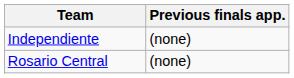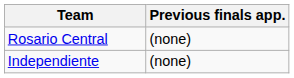rows swapped: Rosario Central <-> Independiente
